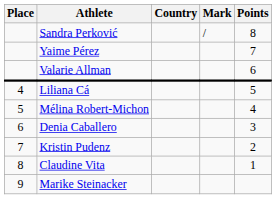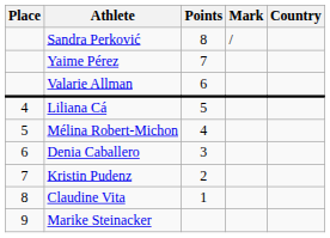columns swapped: Country <-> Points
